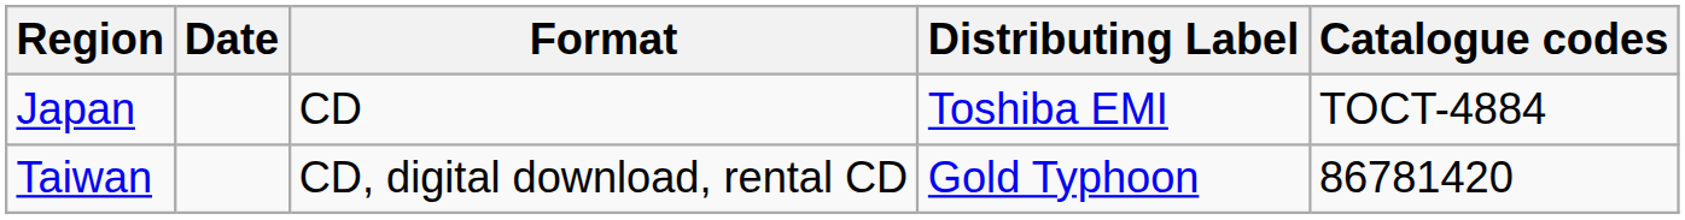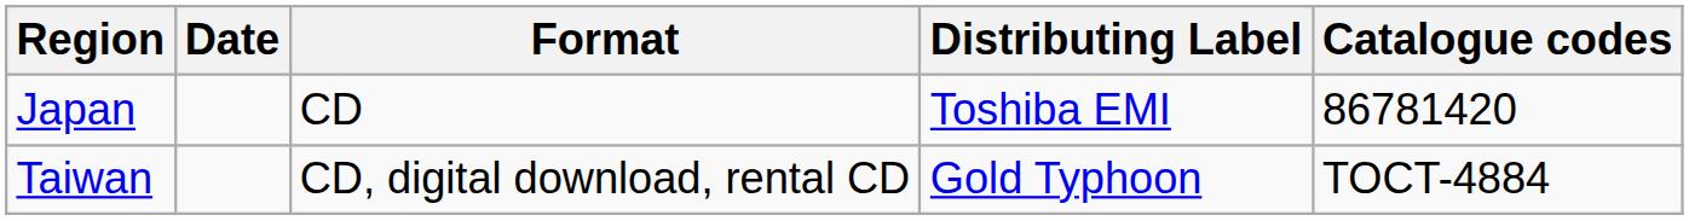Japan | Catalogue codes: TOCT-4884 -> 86781420
Taiwan | Catalogue codes: 86781420 -> TOCT-4884
